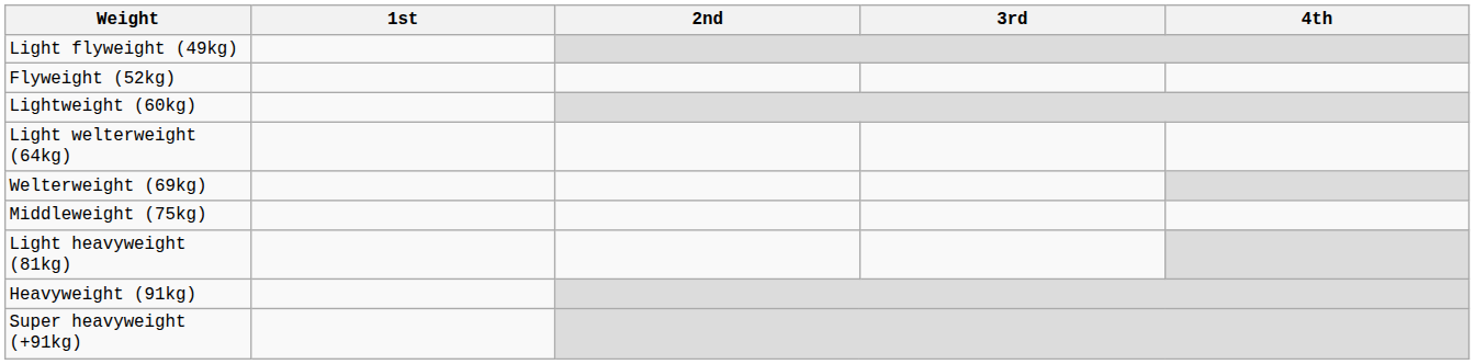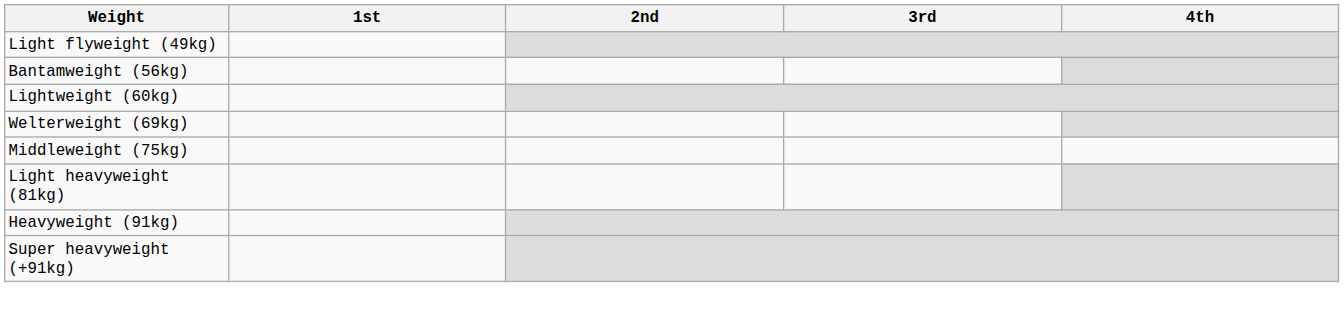- row: Flyweight (52kg)
+ row: Bantamweight (56kg)
- row: Light welterweight (64kg)
